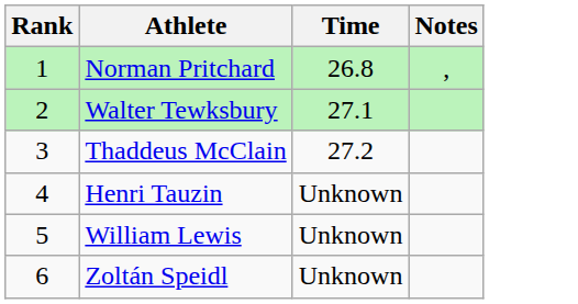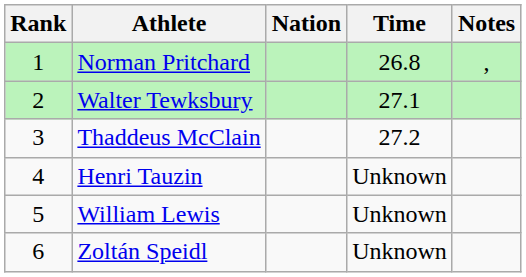+ column: Nation
